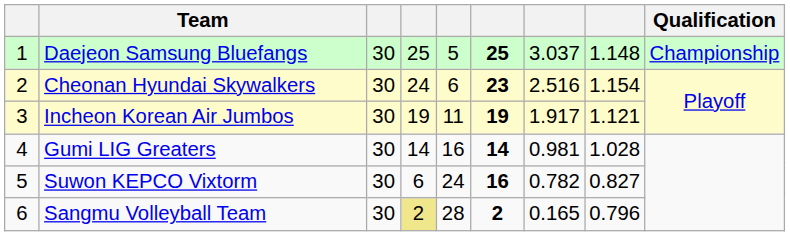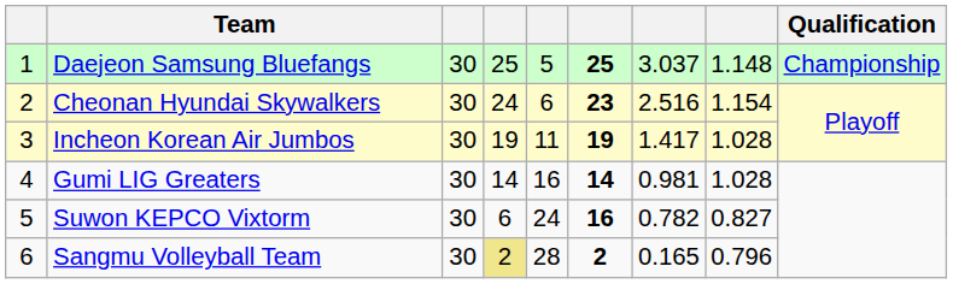Incheon Korean Air Jumbos | column 7: 1.917 -> 1.417
Incheon Korean Air Jumbos | column 8: 1.121 -> 1.028
